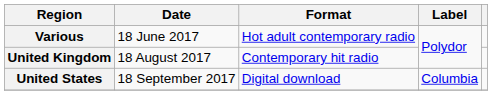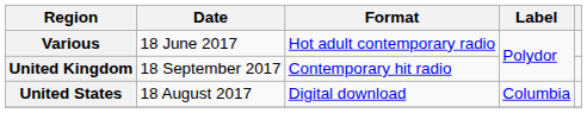United Kingdom | Date: 18 August 2017 -> 18 September 2017
United States | Date: 18 September 2017 -> 18 August 2017
